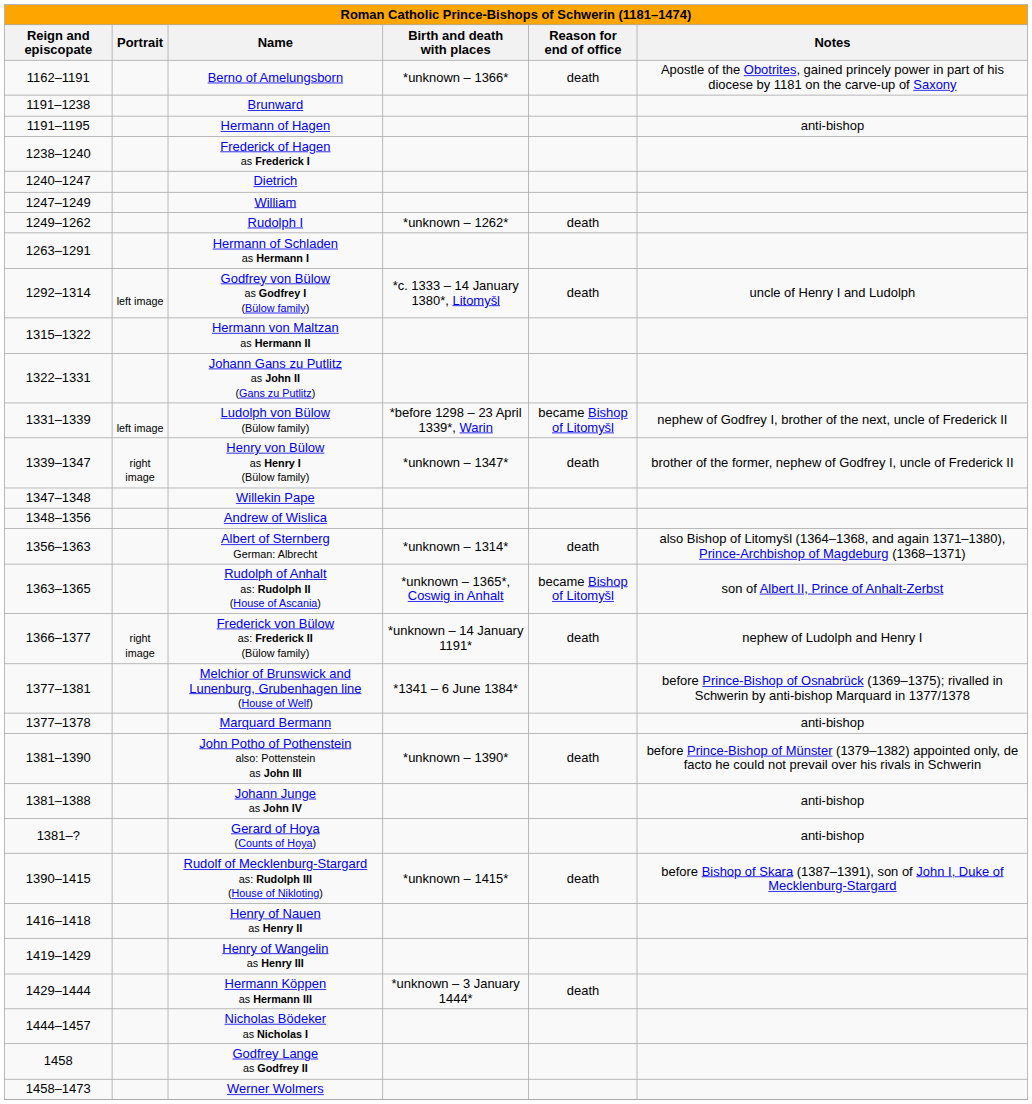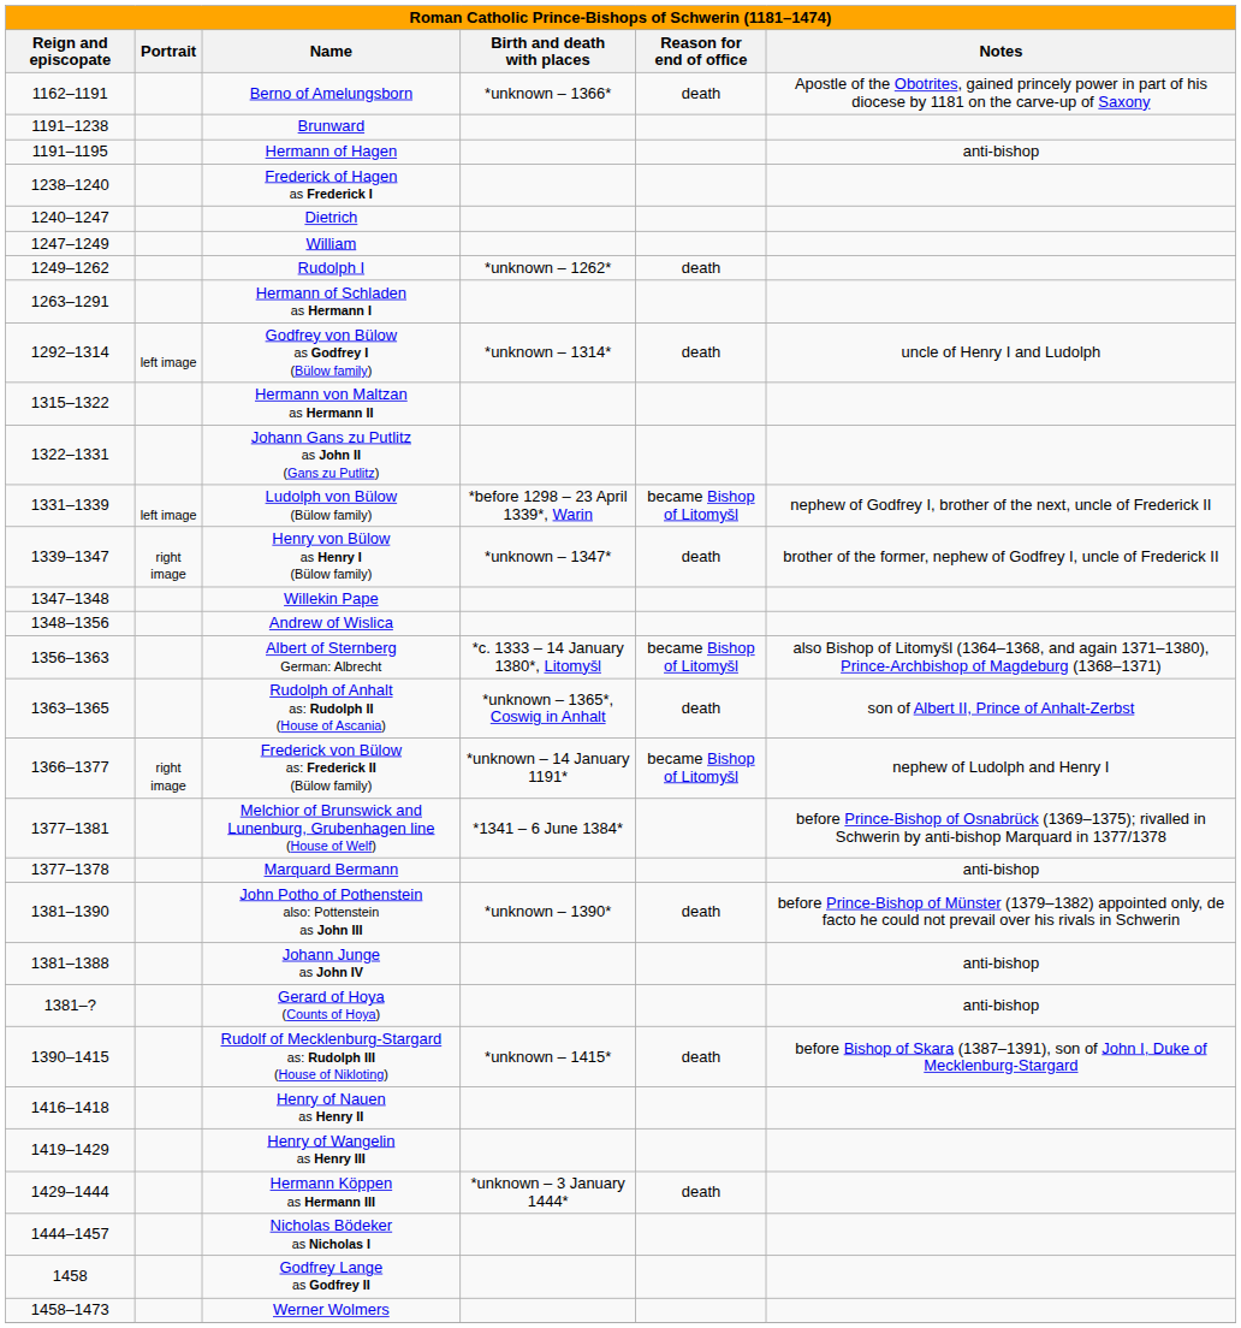Godfrey von Bülow as Godfrey I (Bülow family) | Birth and death with places: *c. 1333 – 14 January 1380*, Litomyšl -> *unknown – 1314*
Albert of Sternberg German: Albrecht | Birth and death with places: *unknown – 1314* -> *c. 1333 – 14 January 1380*, Litomyšl
Albert of Sternberg German: Albrecht | Reason for end of office: death -> became Bishop of Litomyšl
Rudolph of Anhalt as: Rudolph II (House of Ascania) | Reason for end of office: became Bishop of Litomyšl -> death
Frederick von Bülow as: Frederick II (Bülow family) | Reason for end of office: death -> became Bishop of Litomyšl
